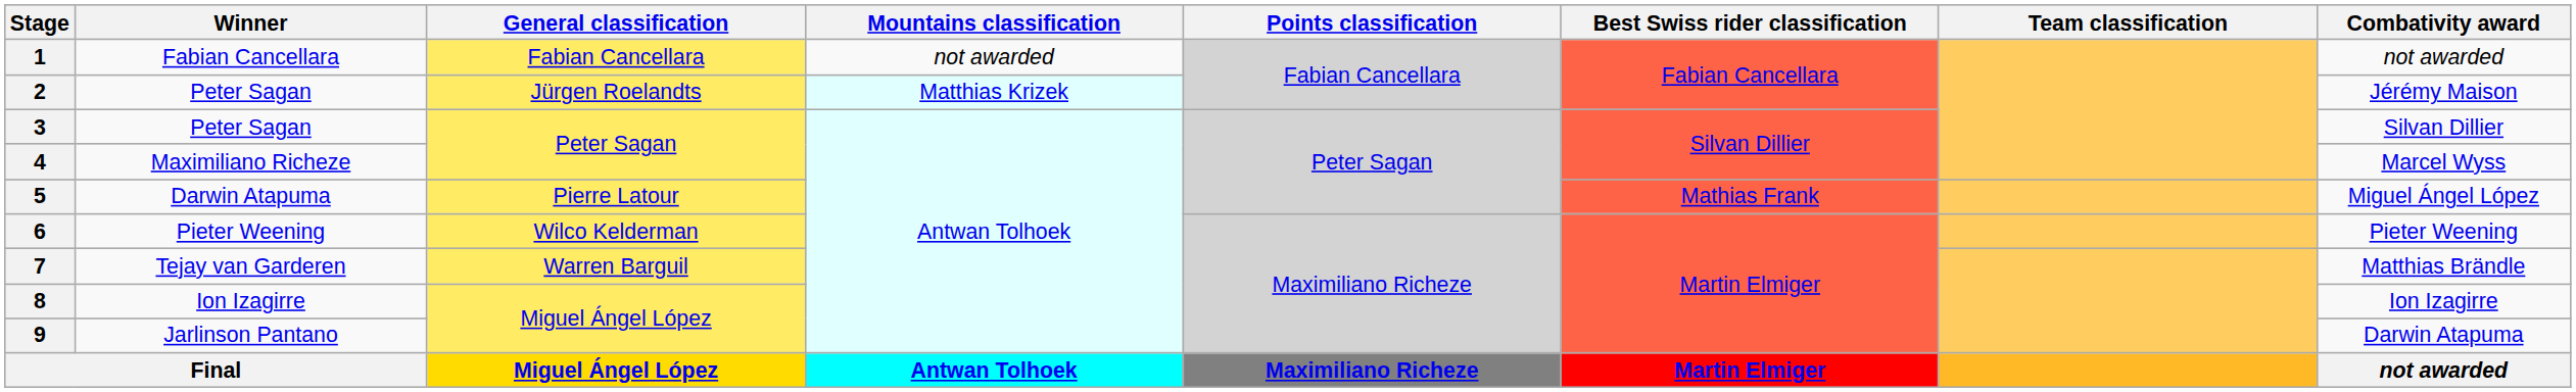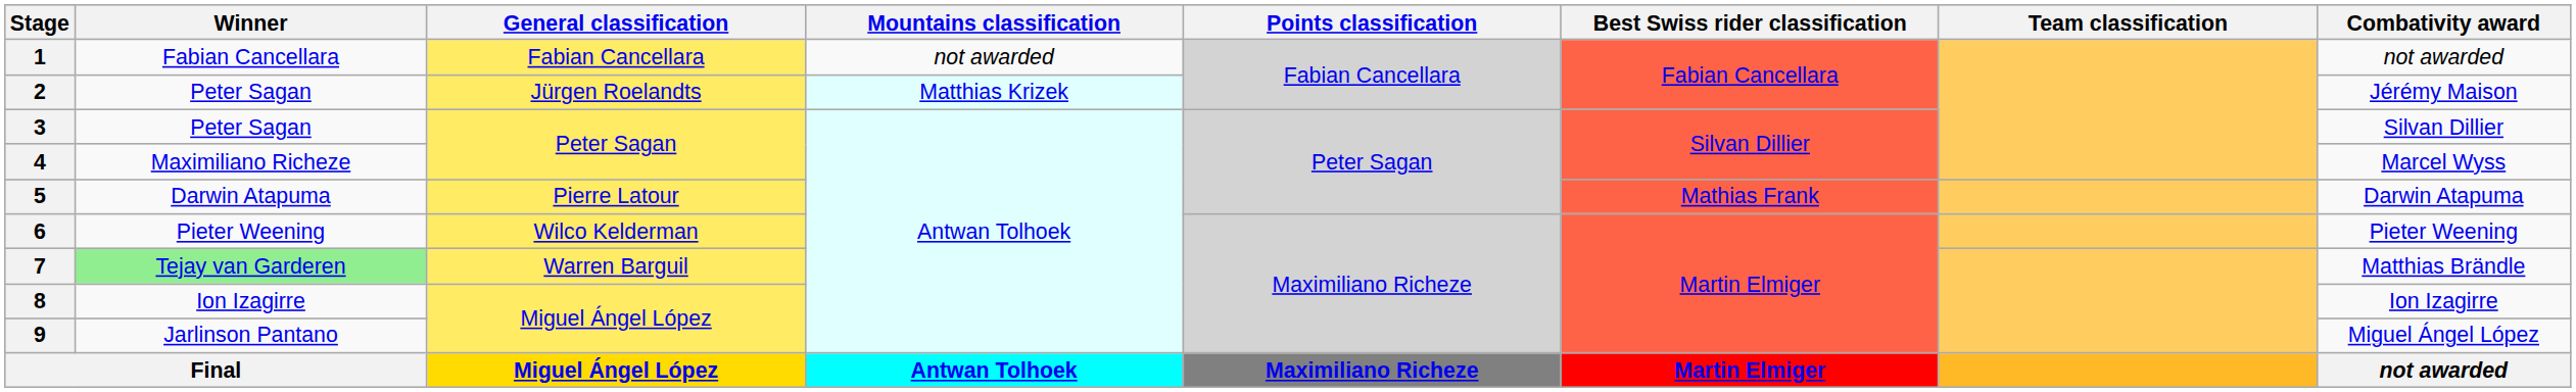5 | Combativity award: Miguel Ángel López -> Darwin Atapuma
7 | Winner: no background -> lightgreen background
9 | Combativity award: Darwin Atapuma -> Miguel Ángel López
